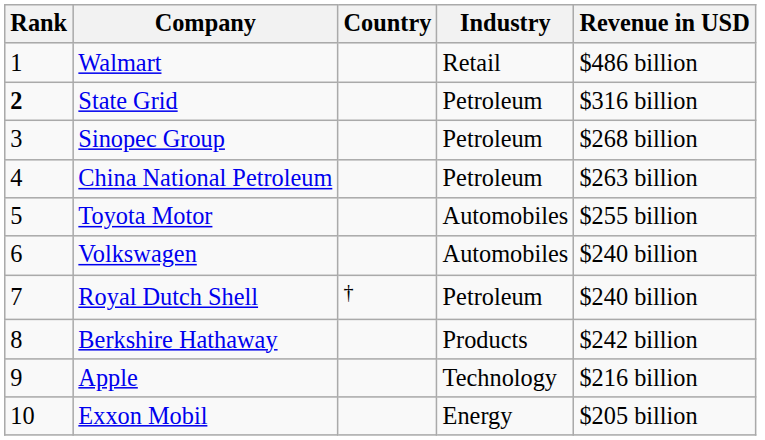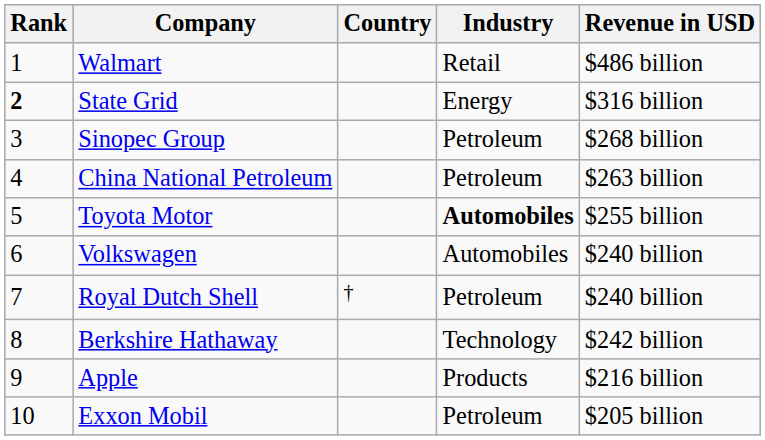State Grid | Industry: Petroleum -> Energy
Toyota Motor | Industry: normal -> bold
Berkshire Hathaway | Industry: Products -> Technology
Apple | Industry: Technology -> Products
Exxon Mobil | Industry: Energy -> Petroleum
